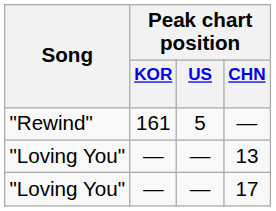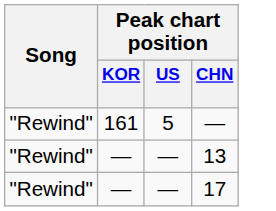13 | Song: "Loving You" -> "Rewind"
17 | Song: "Loving You" -> "Rewind"
